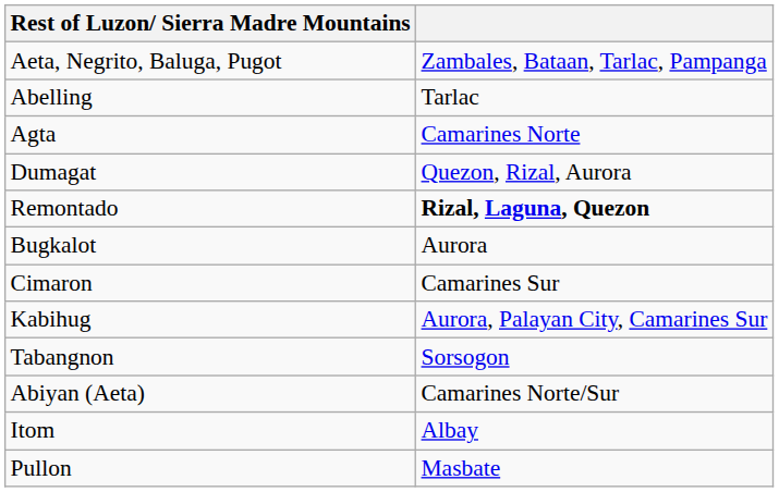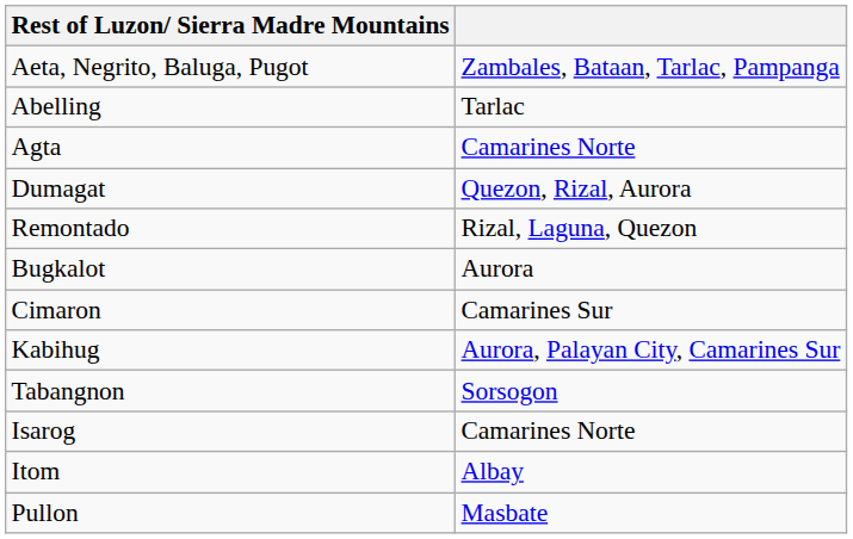Remontado | column 2: bold -> normal
- row: Abiyan (Aeta) | Camarines Norte/Sur
+ row: Isarog | Camarines Norte
